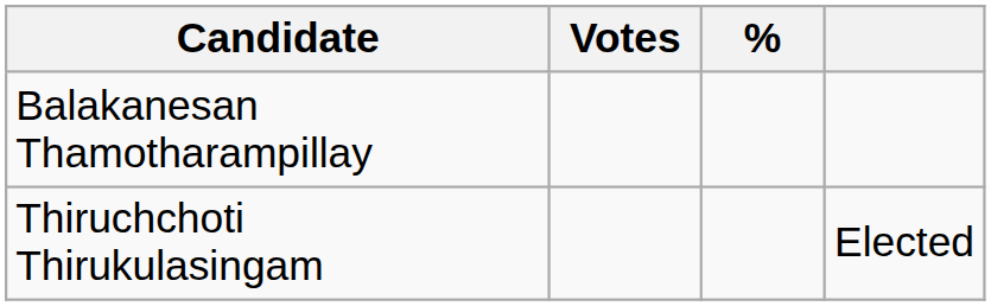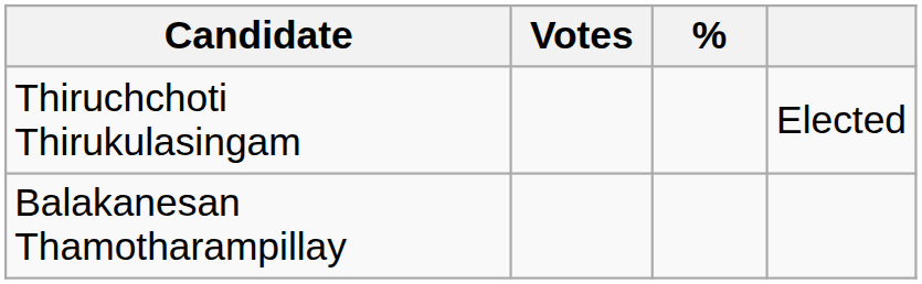rows swapped: Thiruchchoti Thirukulasingam <-> Balakanesan Thamotharampillay
